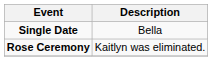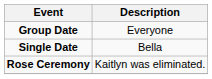+ row: Group Date | Everyone
